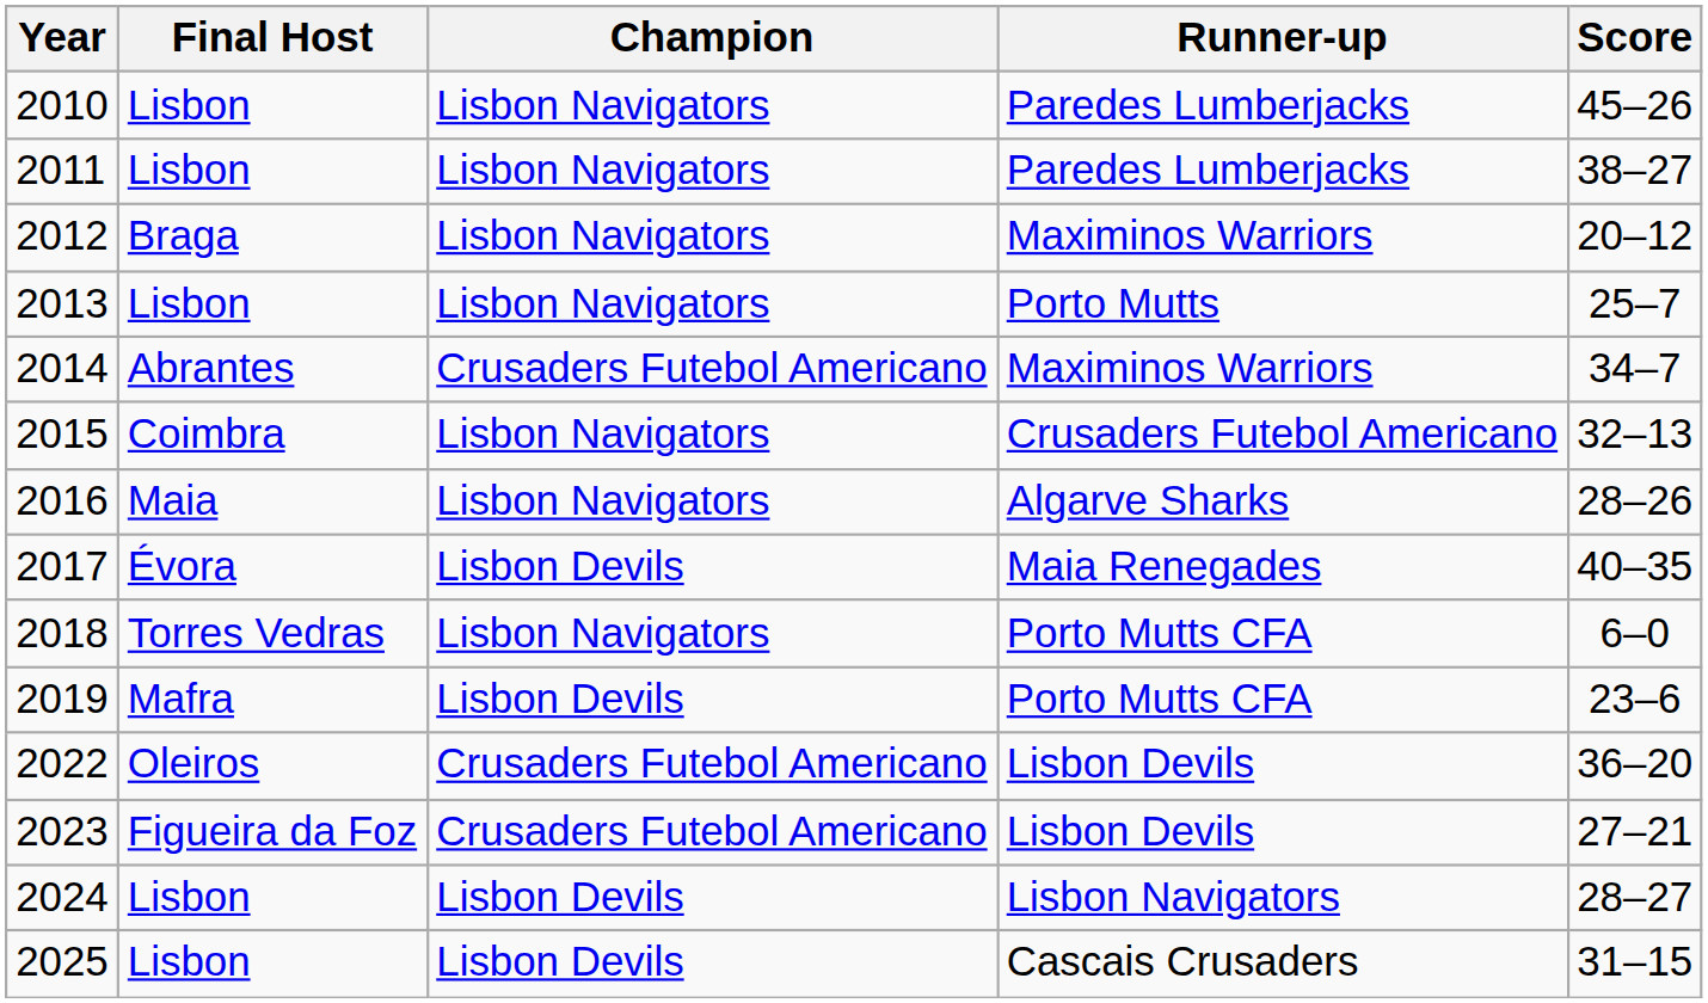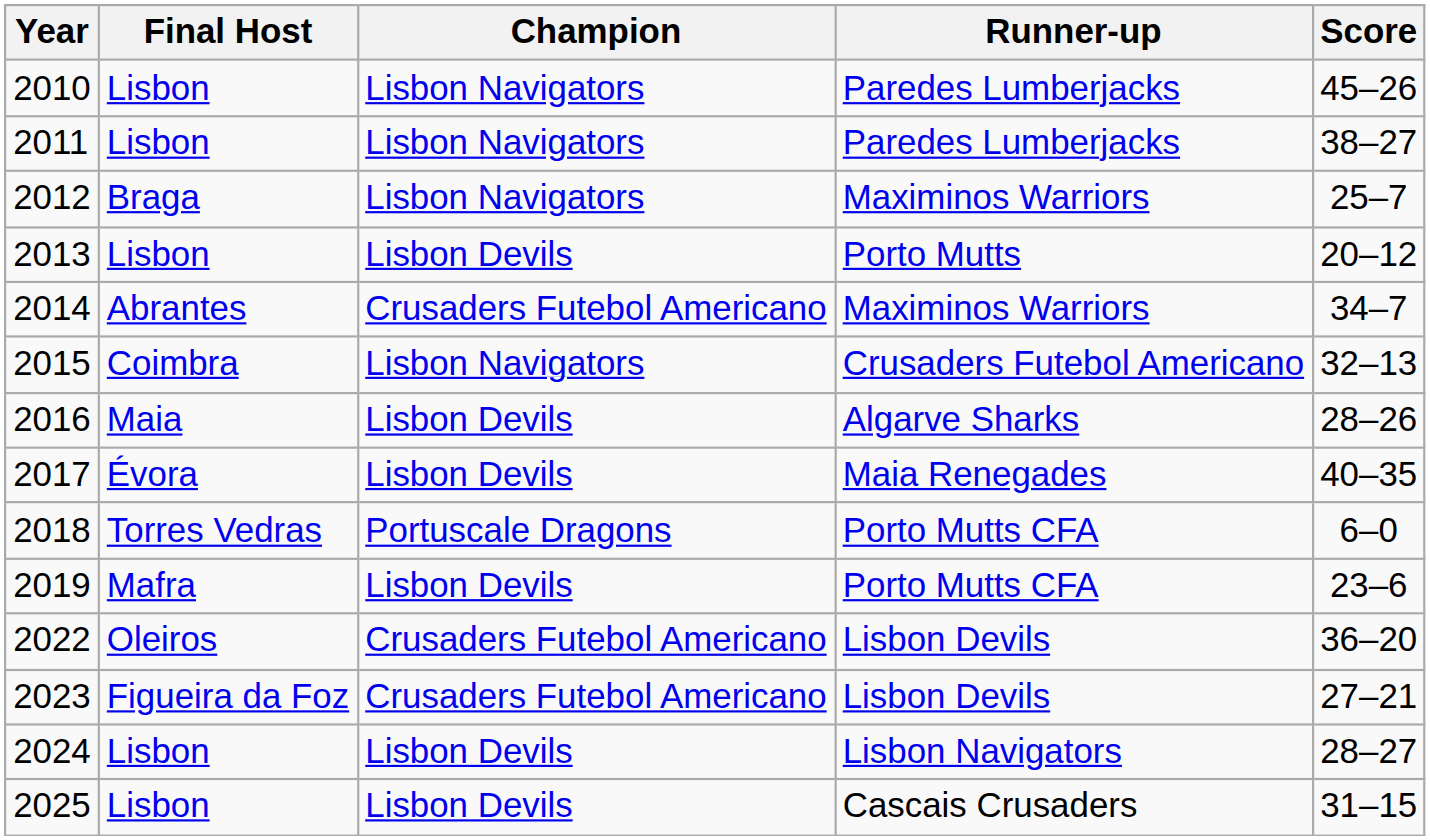2012 | Score: 20–12 -> 25–7
2013 | Champion: Lisbon Navigators -> Lisbon Devils
2013 | Score: 25–7 -> 20–12
2016 | Champion: Lisbon Navigators -> Lisbon Devils
2018 | Champion: Lisbon Navigators -> Portuscale Dragons
